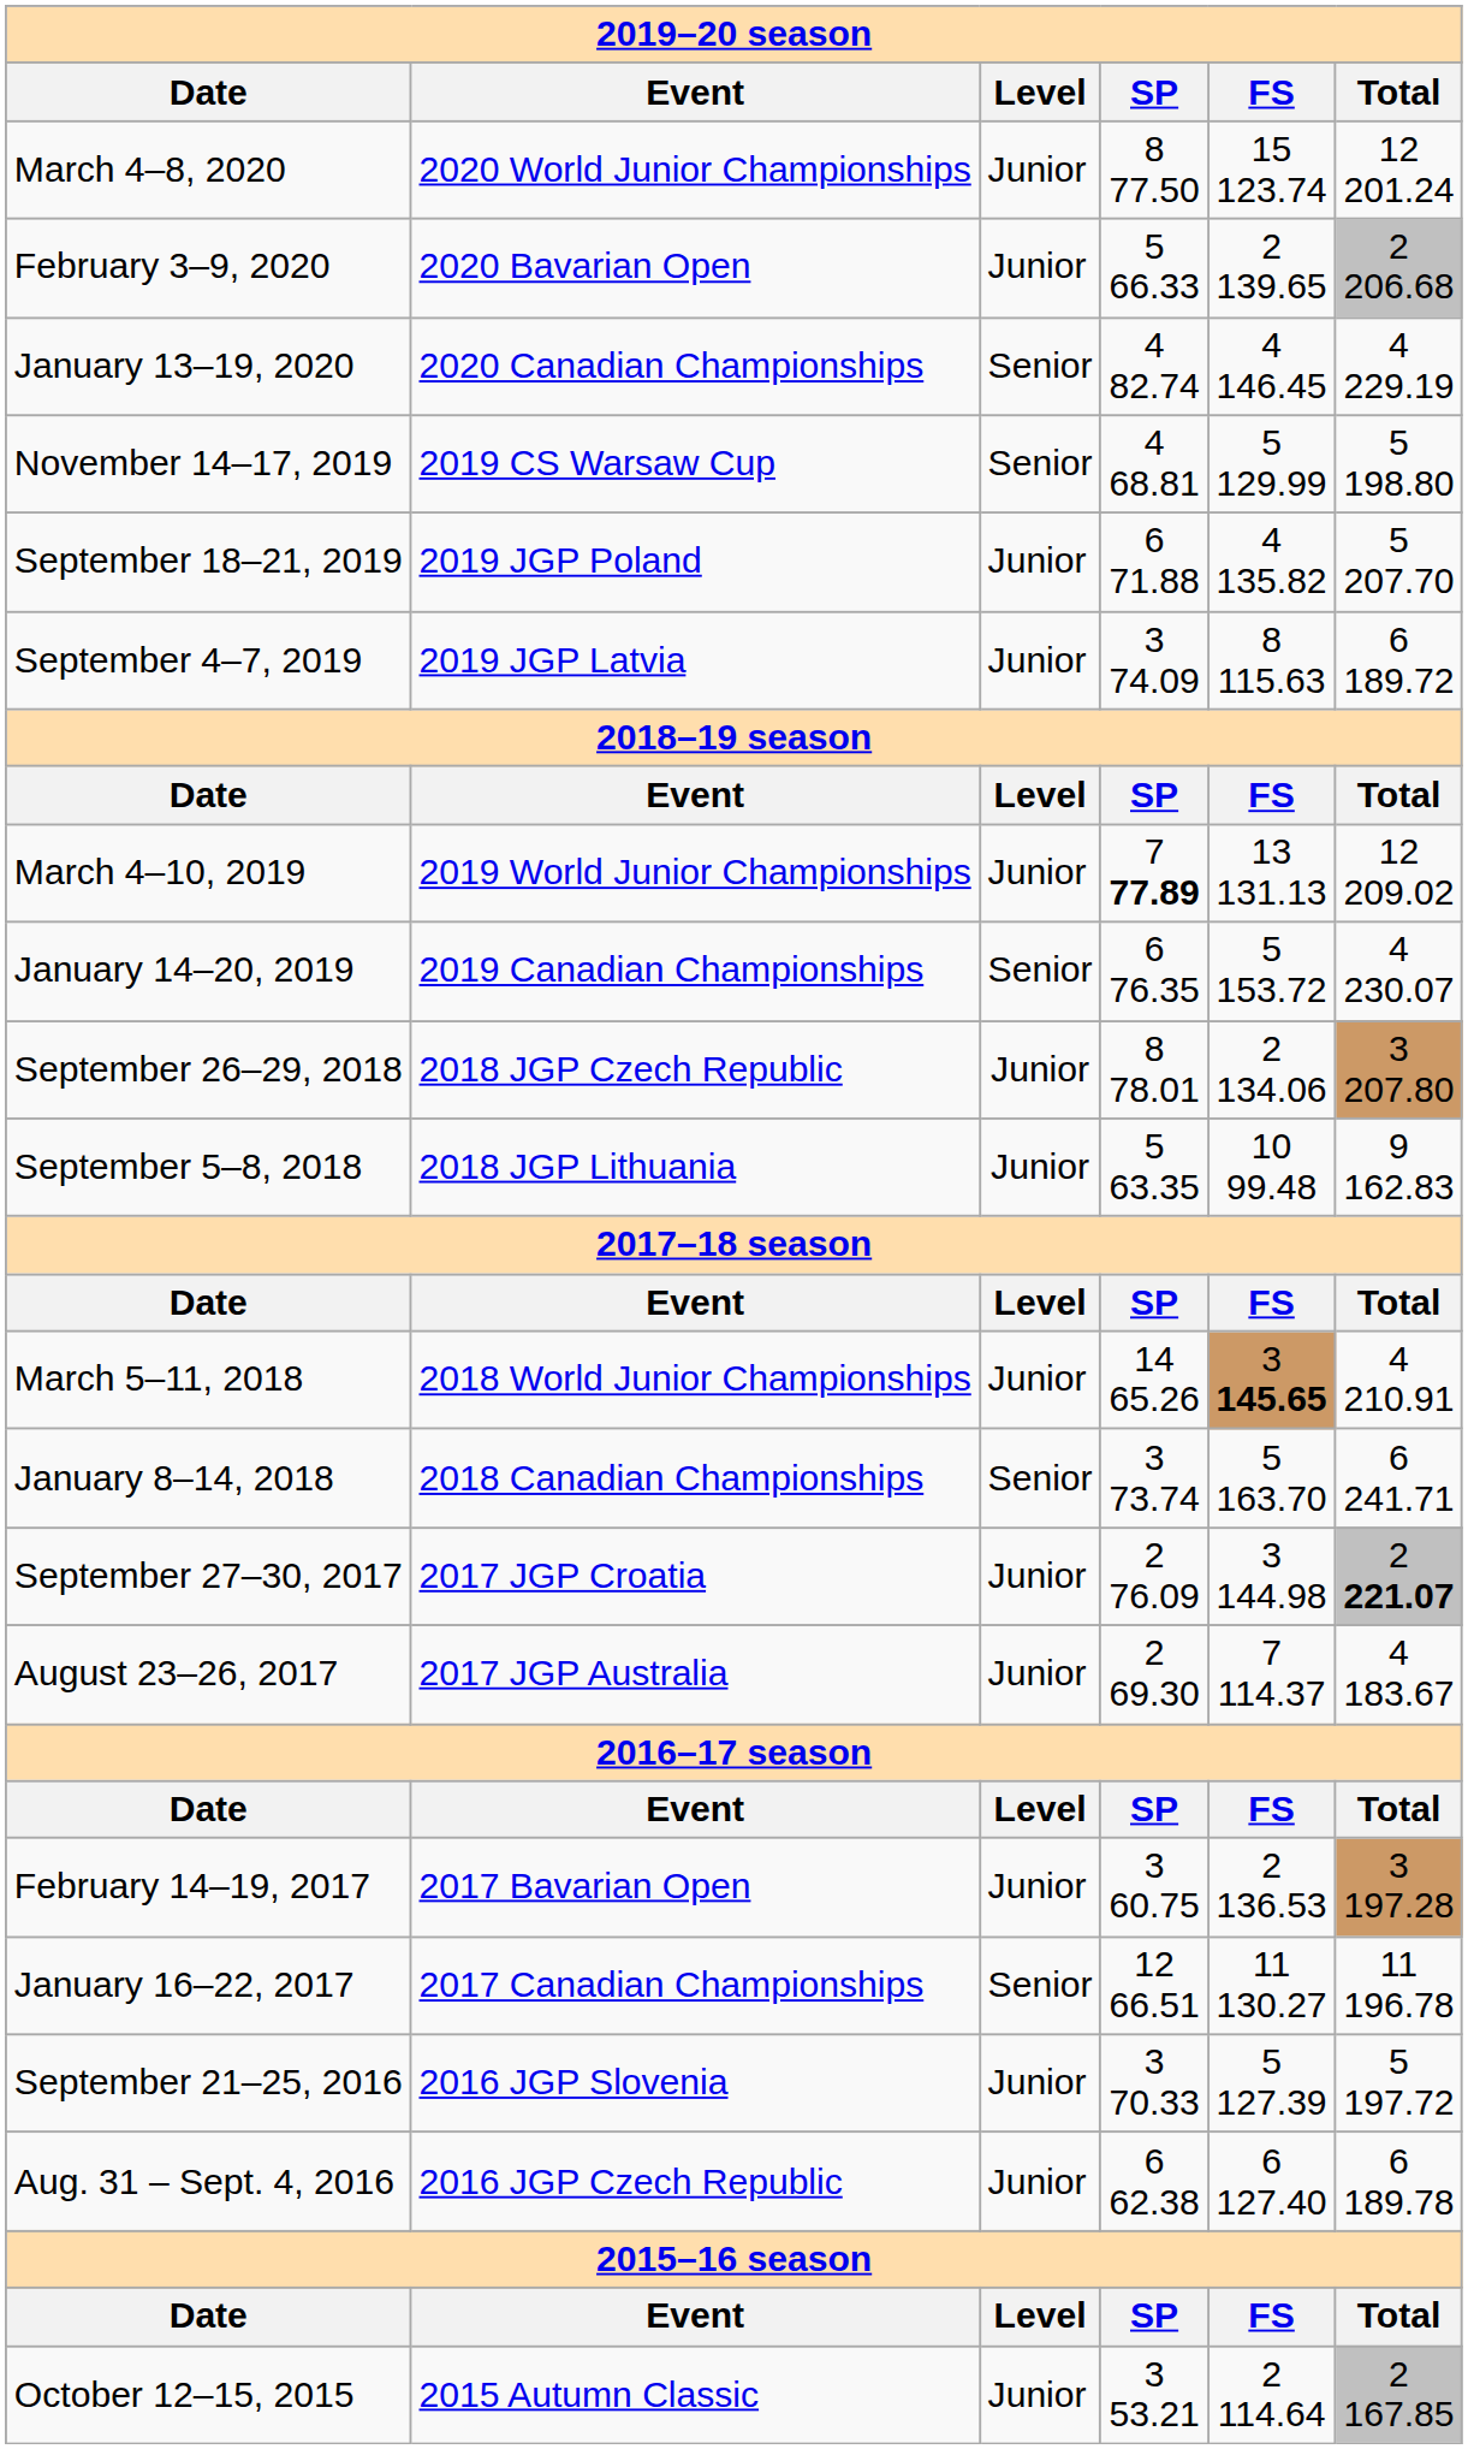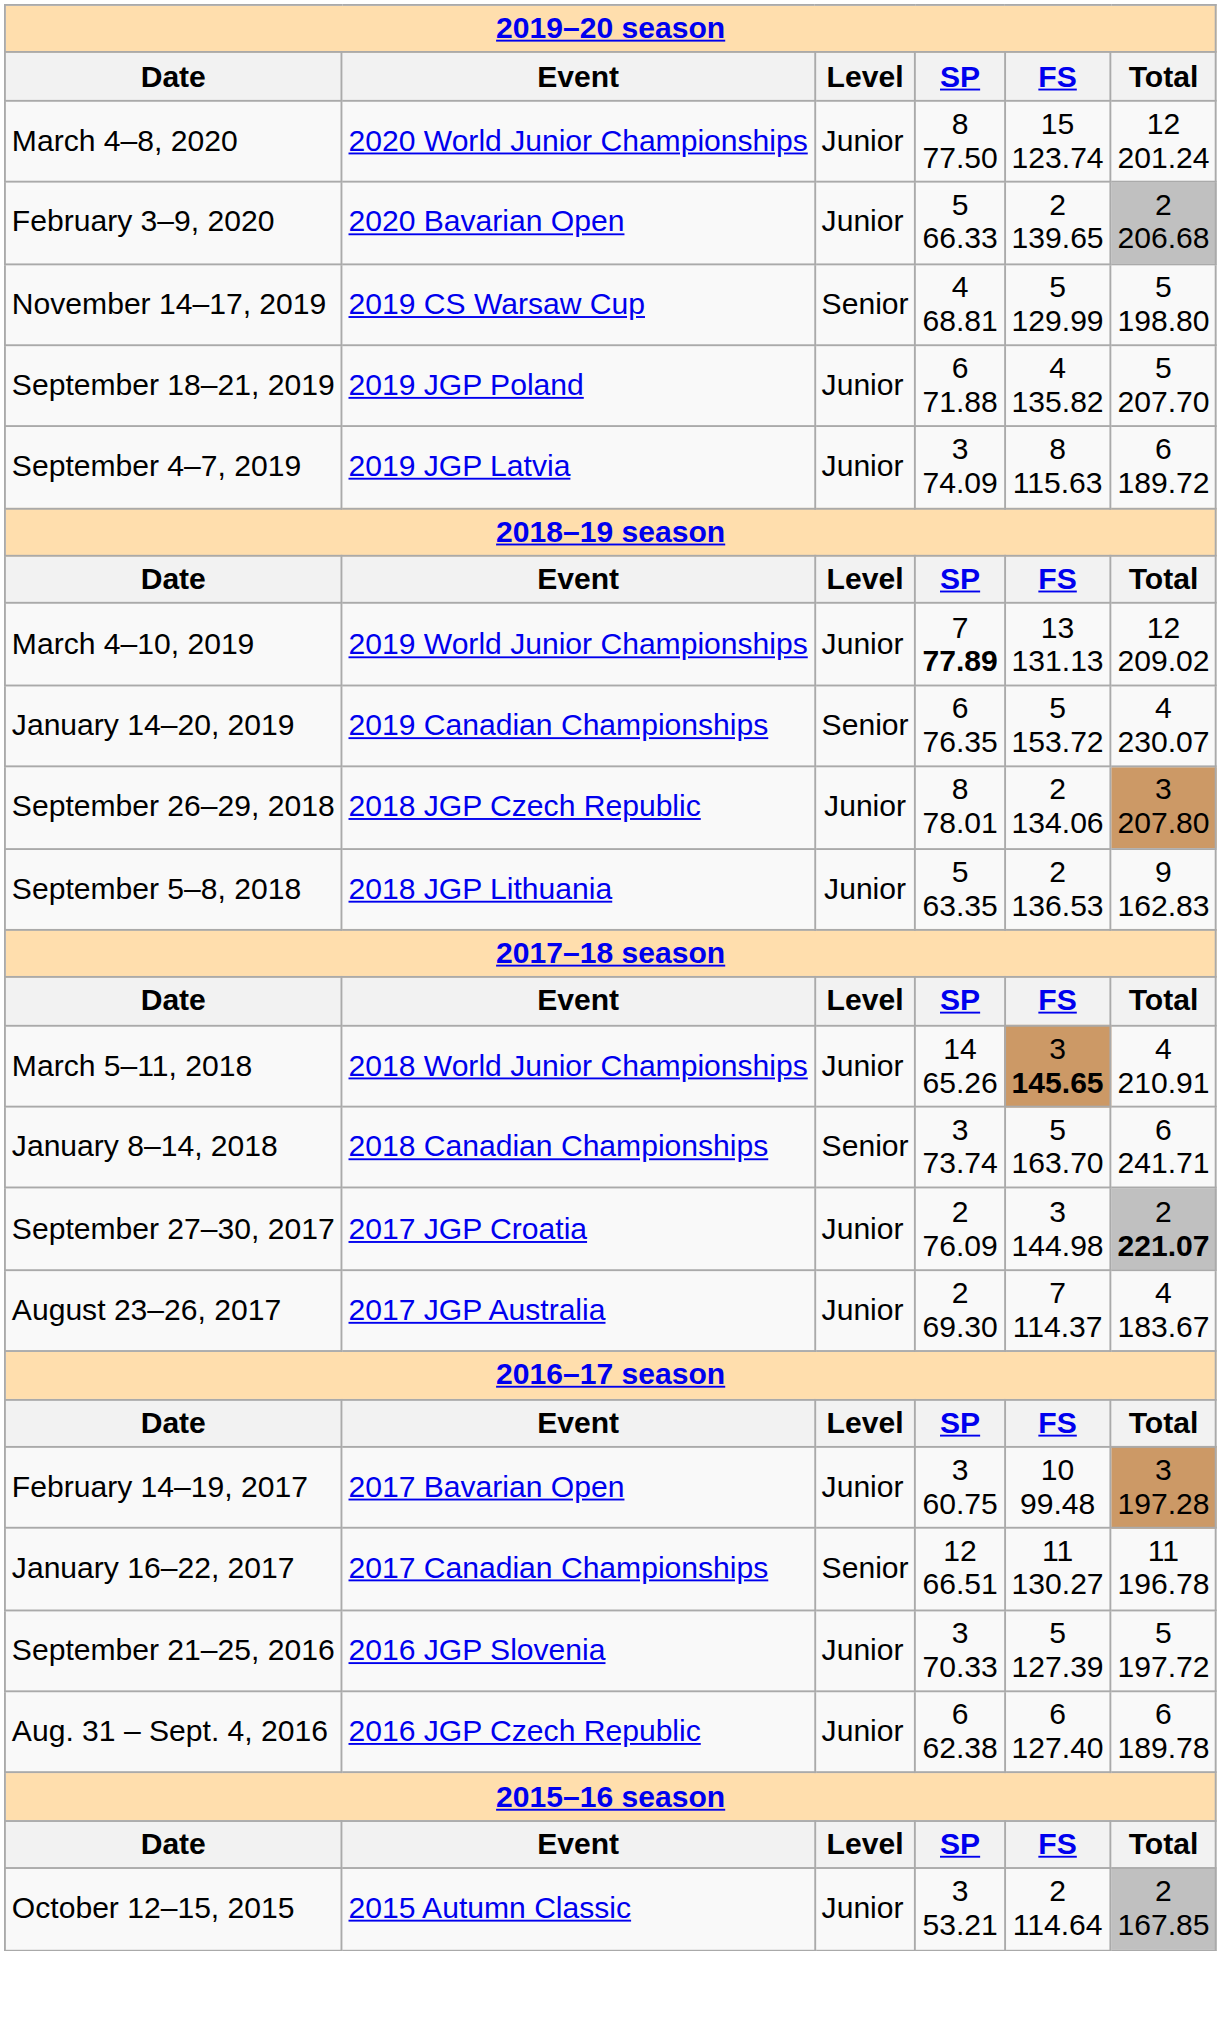- row: January 13–19, 2020 | 2020 Canadian Championships | Senior | 4 82.74 | 4 146.45 | 4 229.19
September 5–8, 2018 | column 5: 10 99.48 -> 2 136.53
February 14–19, 2017 | column 5: 2 136.53 -> 10 99.48
